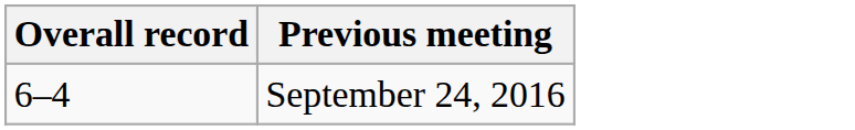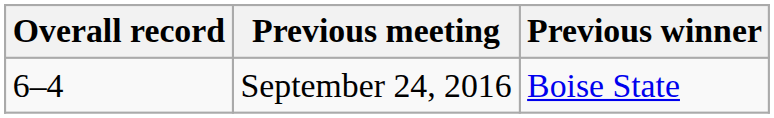+ column: Previous winner | Boise State
